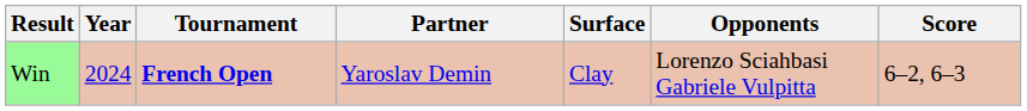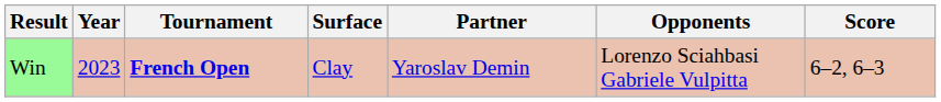columns swapped: Surface <-> Partner
Win | Year: 2024 -> 2023
